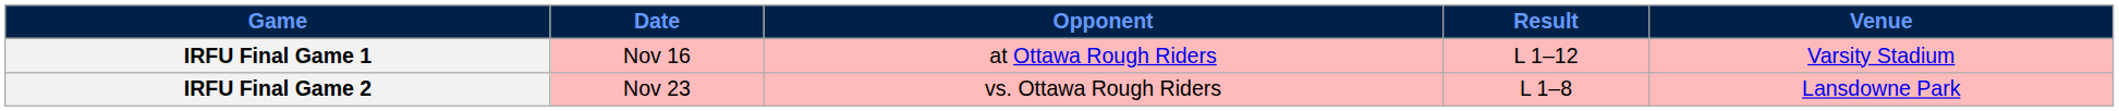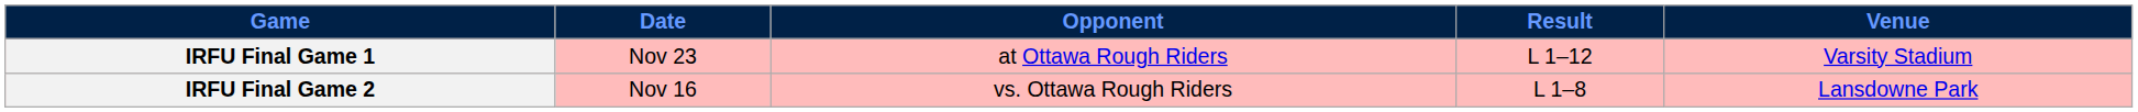IRFU Final Game 1 | Date: Nov 16 -> Nov 23
IRFU Final Game 2 | Date: Nov 23 -> Nov 16
